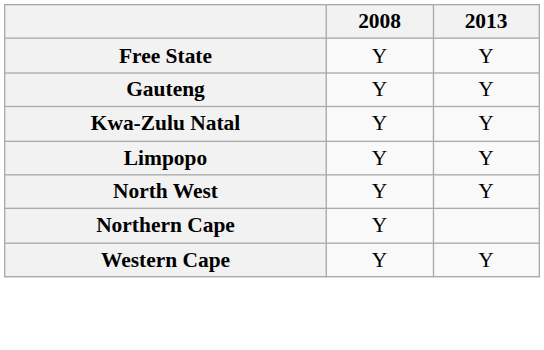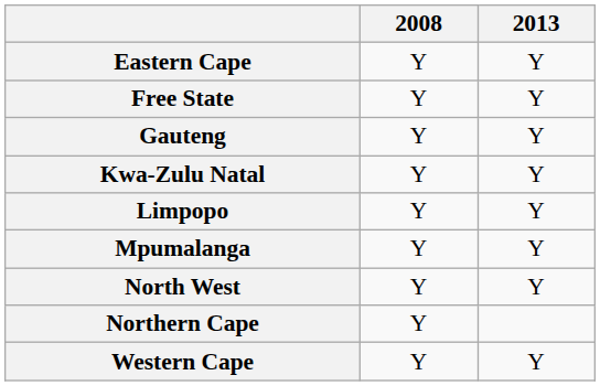+ row: Eastern Cape | Y | Y
+ row: Mpumalanga | Y | Y
